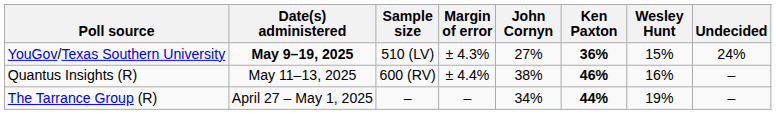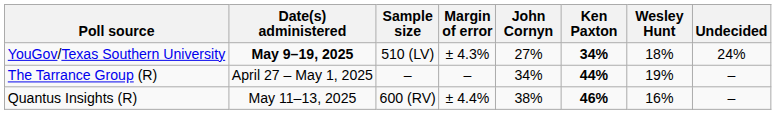YouGov/Texas Southern University | Ken Paxton: 36% -> 34%
YouGov/Texas Southern University | Wesley Hunt: 15% -> 18%
rows swapped: Quantus Insights (R) <-> The Tarrance Group (R)
